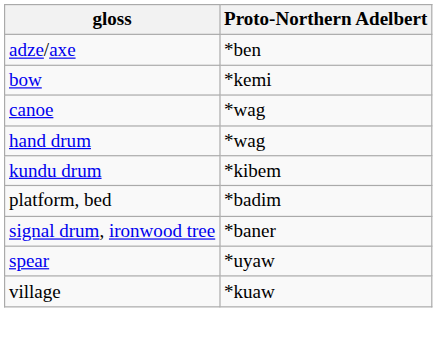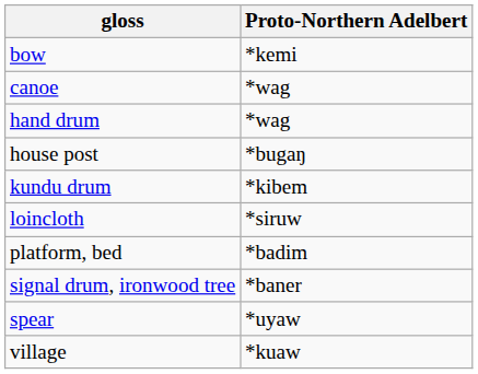- row: adze/axe | *ben
+ row: house post | *bugaŋ
+ row: loincloth | *siruw
